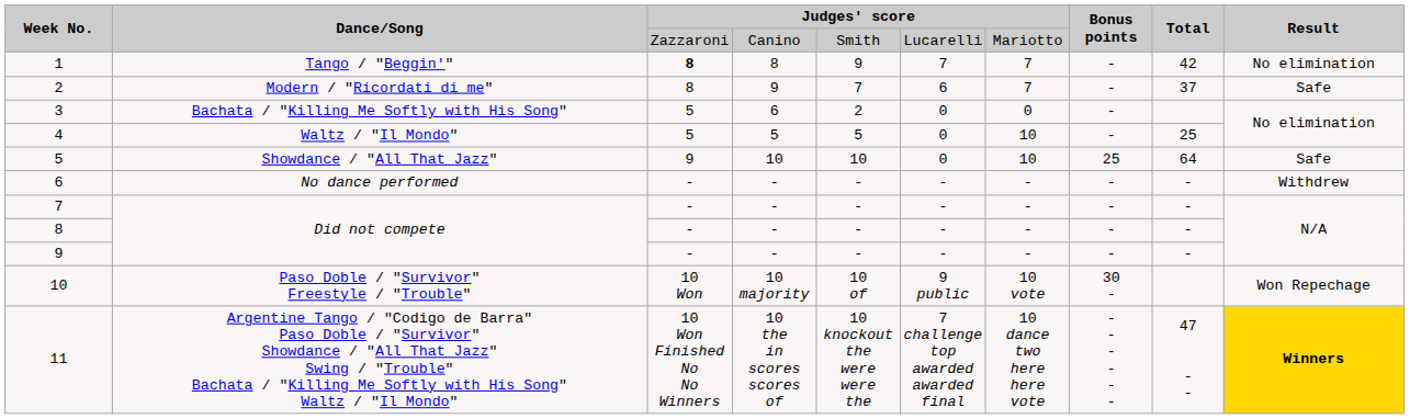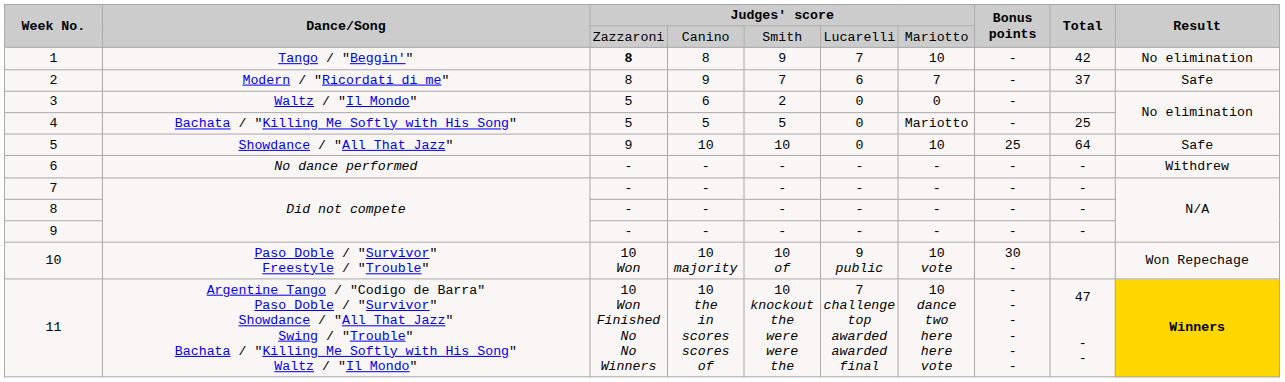1 | column 7: 7 -> 10
3 | Dance/Song: Bachata / "Killing Me Softly with His Song" -> Waltz / "Il Mondo"
4 | Dance/Song: Waltz / "Il Mondo" -> Bachata / "Killing Me Softly with His Song"
4 | column 7: 10 -> Mariotto
